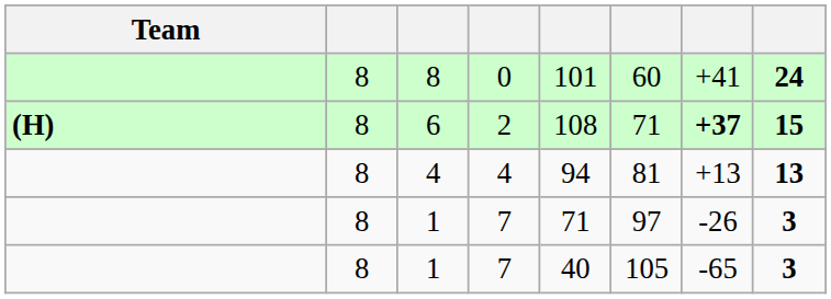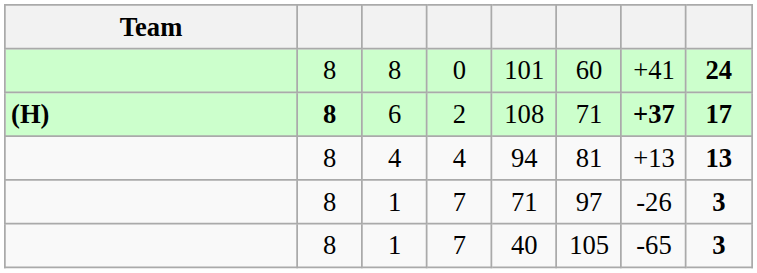6 | column 2: normal -> bold
6 | column 8: 15 -> 17
